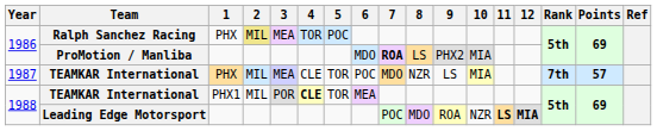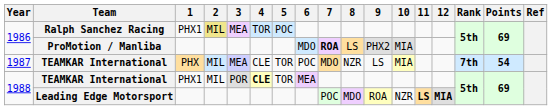Ralph Sanchez Racing | 1: PHX -> PHX1
1987 / TEAMKAR International | Points: 57 -> 54
